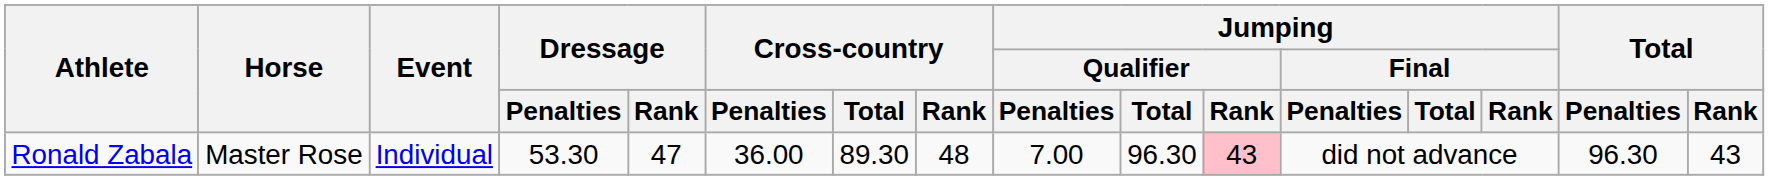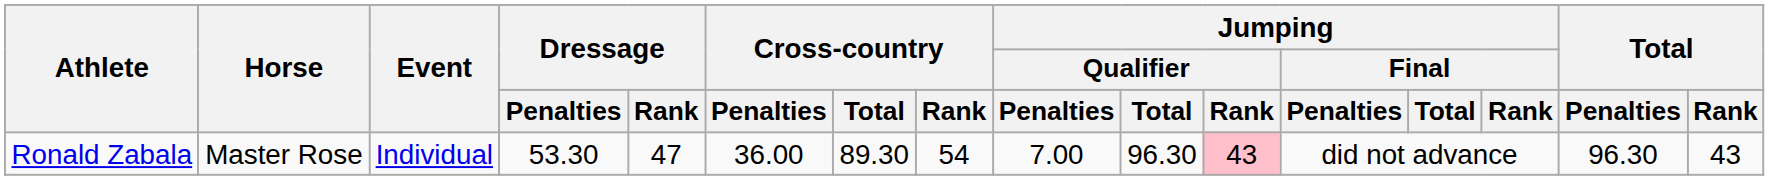Ronald Zabala | Cross-country / Rank: 48 -> 54
